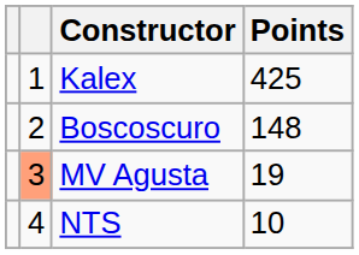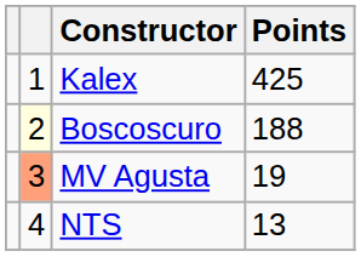Boscoscuro | column 2: no background -> lightyellow background
Boscoscuro | Points: 148 -> 188
NTS | Points: 10 -> 13
